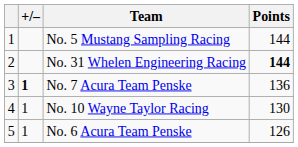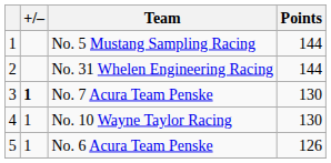No. 31 Whelen Engineering Racing | Points: bold -> normal
No. 7 Acura Team Penske | Points: 136 -> 130
